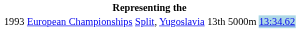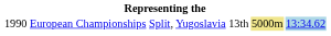European Championships | column 1: 1993 -> 1990
European Championships | column 5: no background -> khaki background
